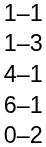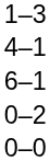- row: 1–1
+ row: 0–0
